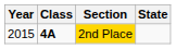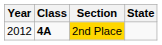2nd Place | Year: 2015 -> 2012
